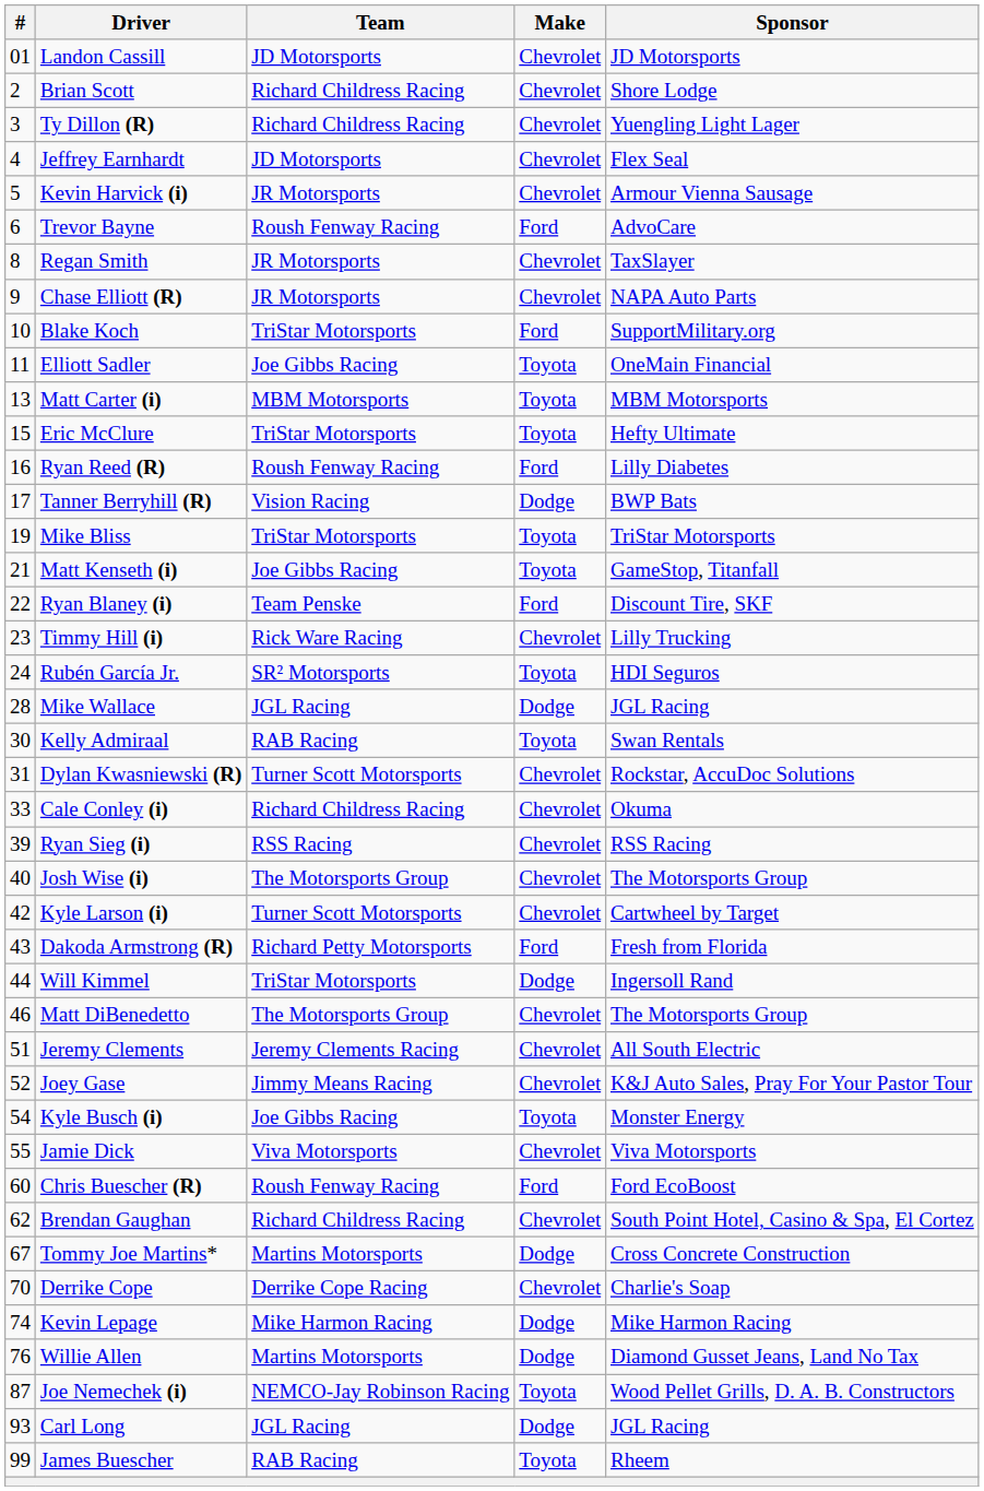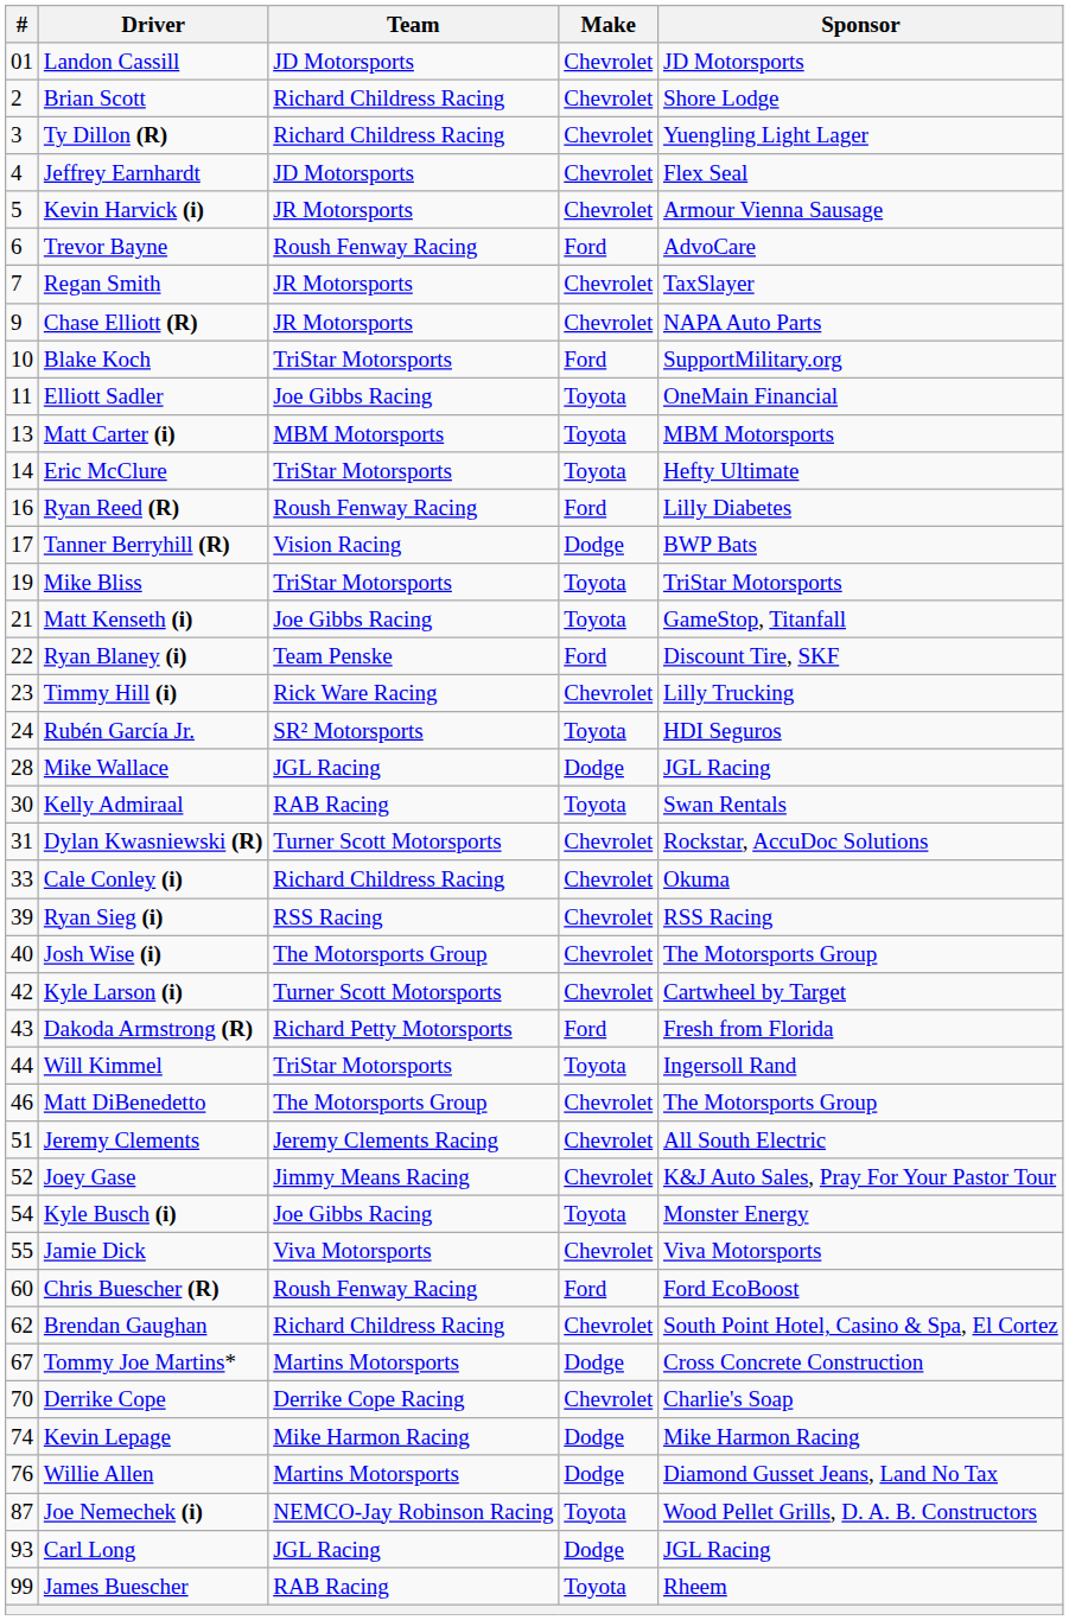Regan Smith | #: 8 -> 7
Eric McClure | #: 15 -> 14
Will Kimmel | Make: Dodge -> Toyota
